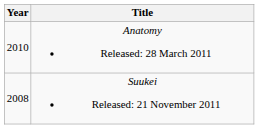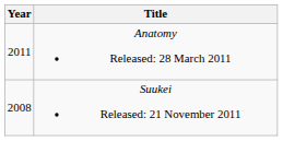Anatomy Released: 28 March 2011 | Year: 2010 -> 2011
